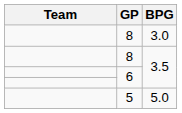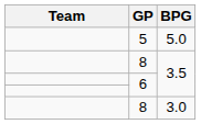rows swapped: 5 <-> 8 / 3.0
